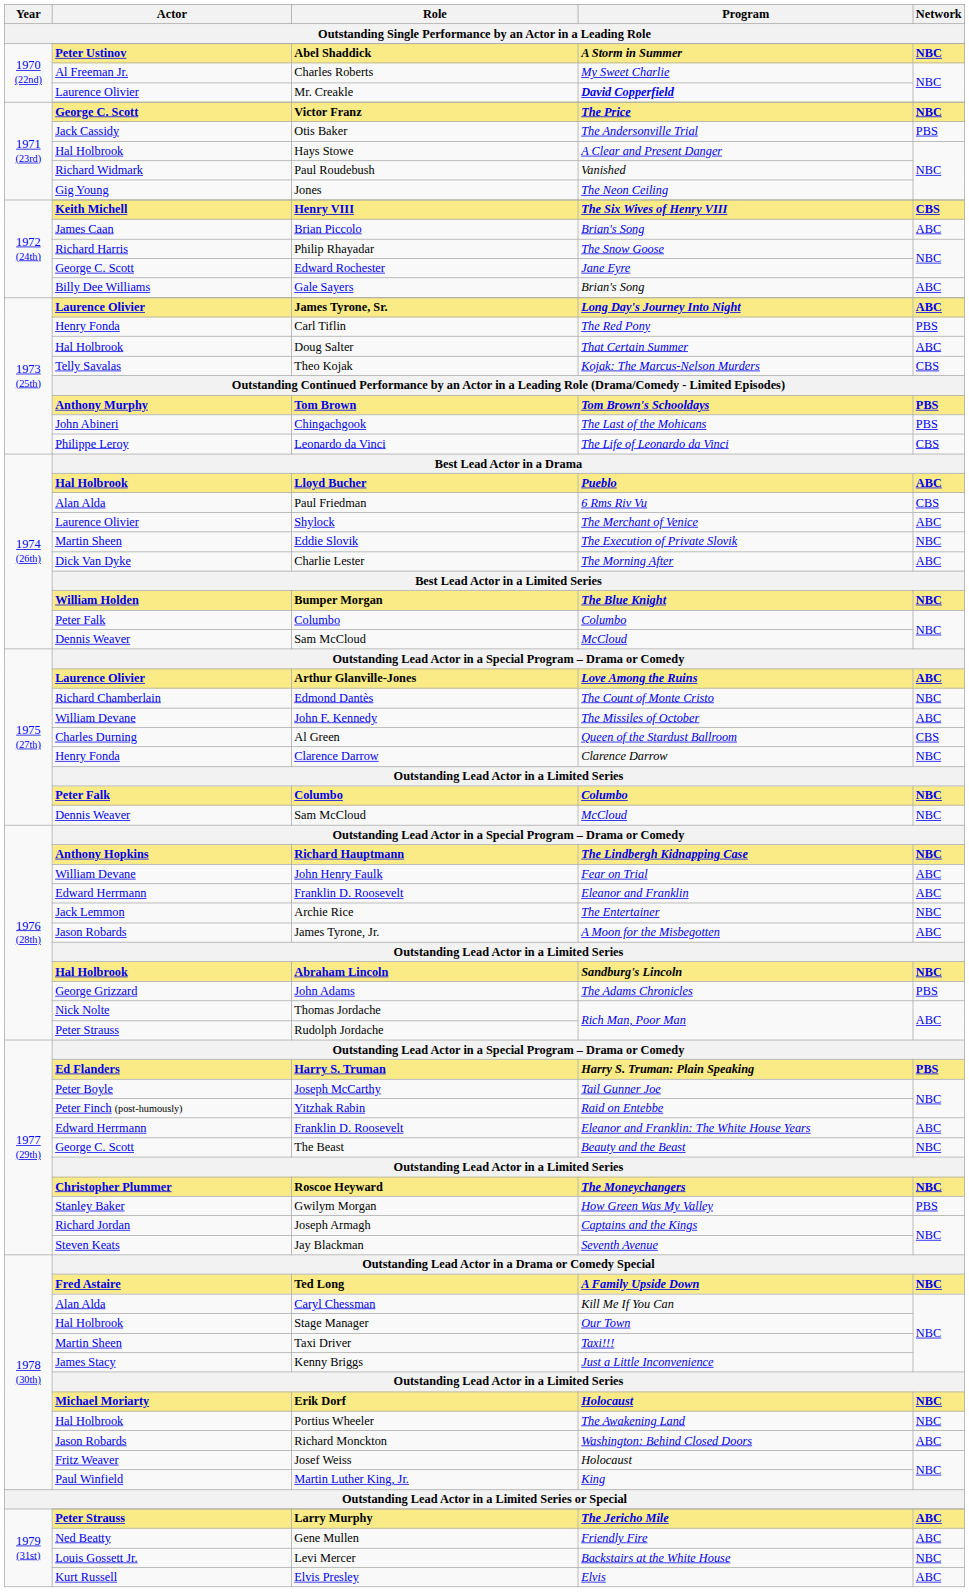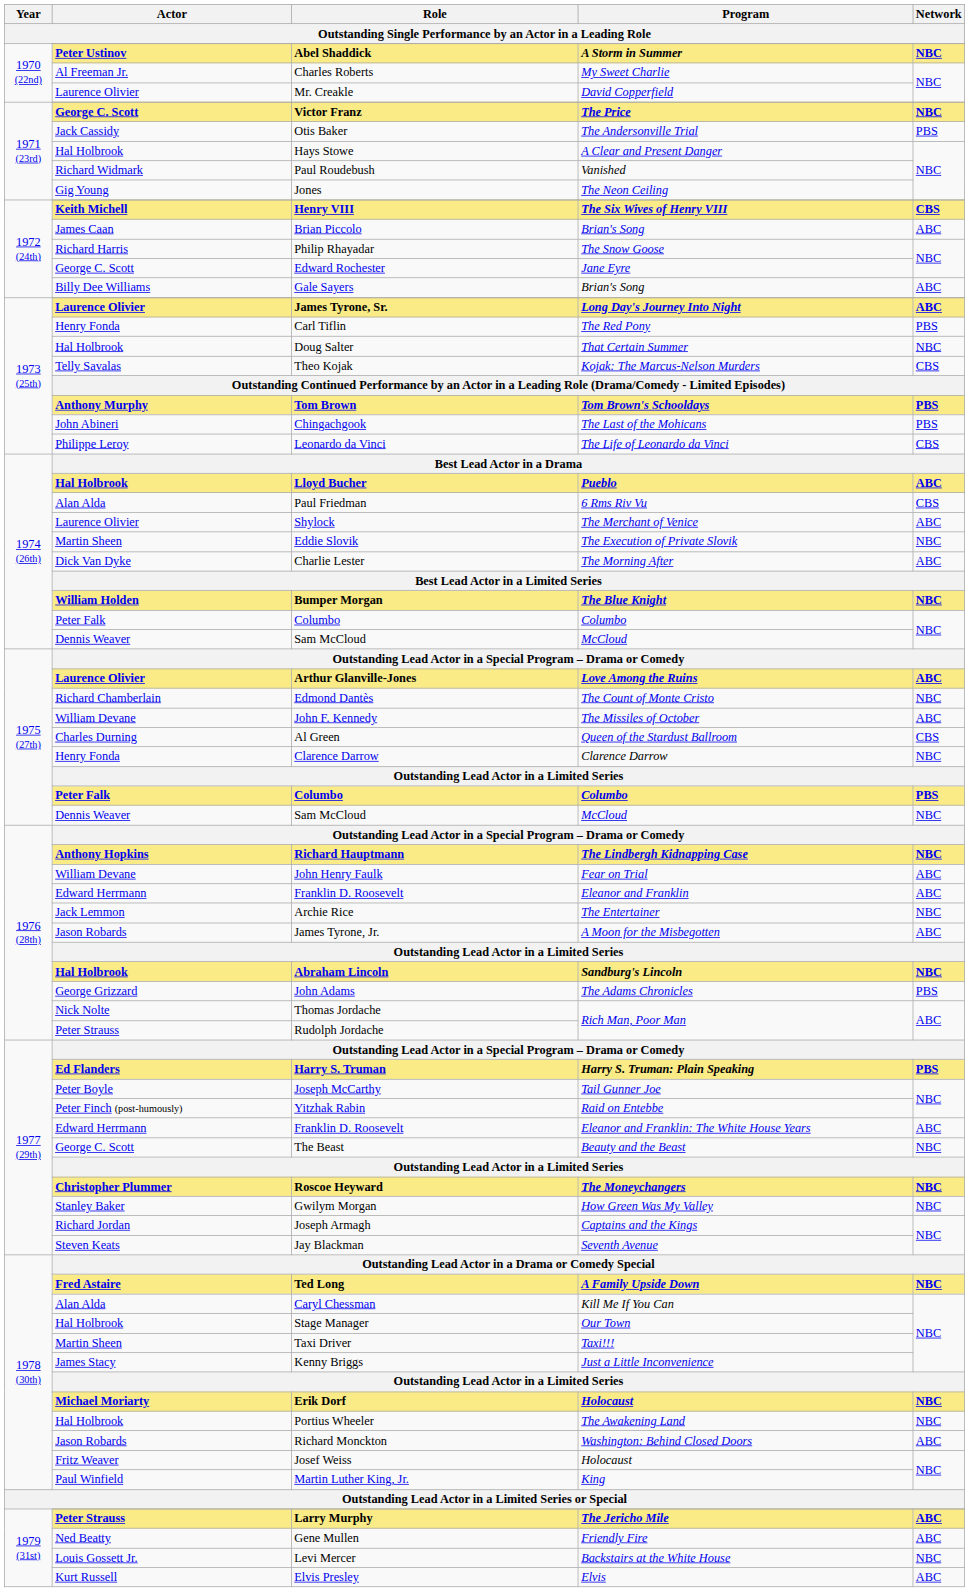Mr. Creakle | Program: bold -> normal
Doug Salter | Network: ABC -> NBC
1975 (27th) / Columbo | Network: NBC -> PBS
Gwilym Morgan | Network: PBS -> NBC
